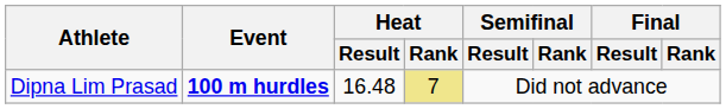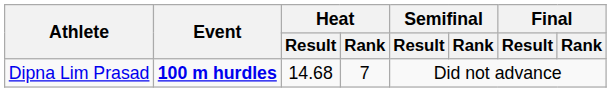Dipna Lim Prasad | Heat / Result: 16.48 -> 14.68
Dipna Lim Prasad | Heat / Rank: khaki background -> no background
